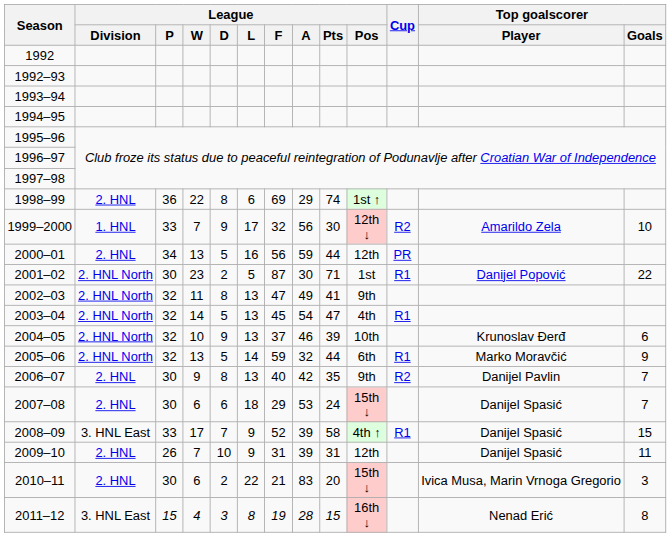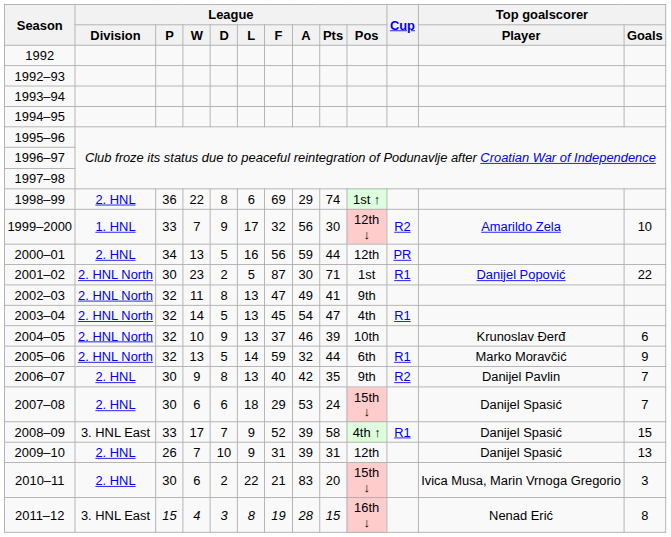2009–10 | Top goalscorer / Goals: 11 -> 13
